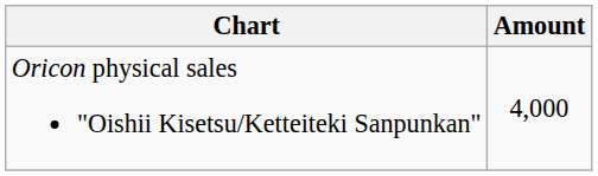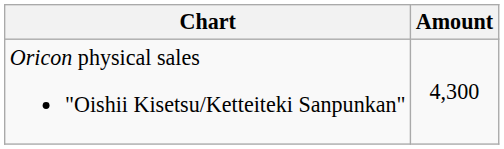Oricon physical sales "Oishii Kisetsu/Ketteiteki Sanpunkan" | Amount: 4,000 -> 4,300
